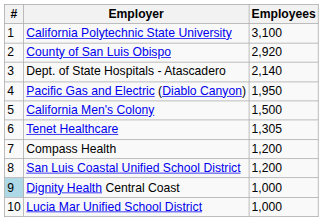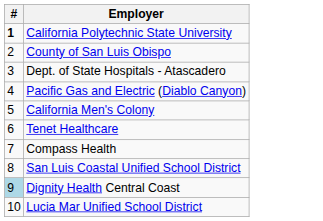- column: Employees | 3,100 | 2,920 | 2,140 | 1,950 | 1,500 | 1,305 | 1,200 | 1,200 | 1,000 | 1,000
California Polytechnic State University | #: normal -> bold
